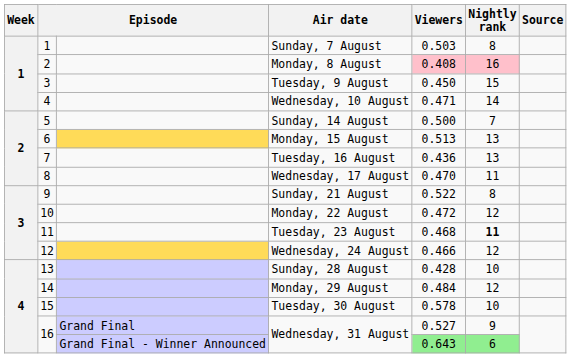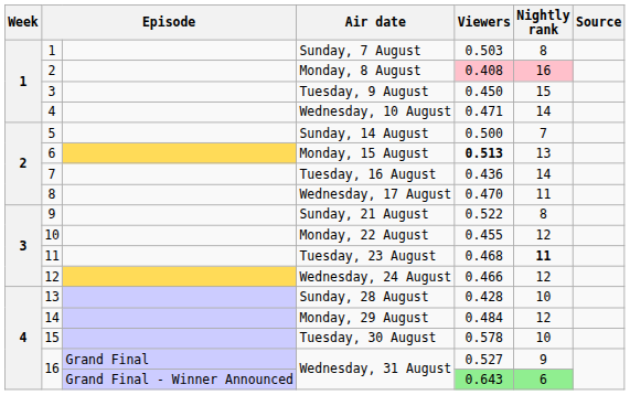Monday, 15 August | Viewers: normal -> bold
Tuesday, 16 August | Nightly rank: 13 -> 14
Monday, 22 August | Viewers: 0.472 -> 0.455
